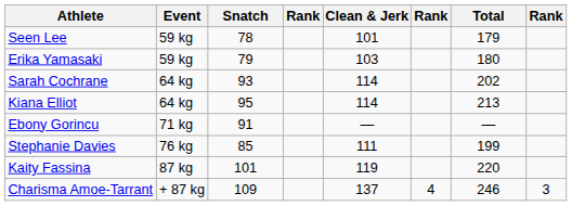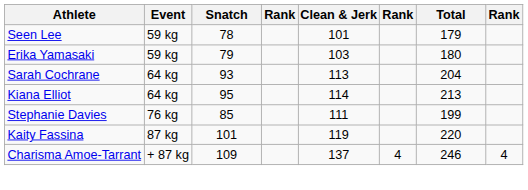Sarah Cochrane | Clean & Jerk: 114 -> 113
Sarah Cochrane | Total: 202 -> 204
- row: Ebony Gorincu | 71 kg | 91 | — | —
Charisma Amoe-Tarrant | column 8: 3 -> 4
